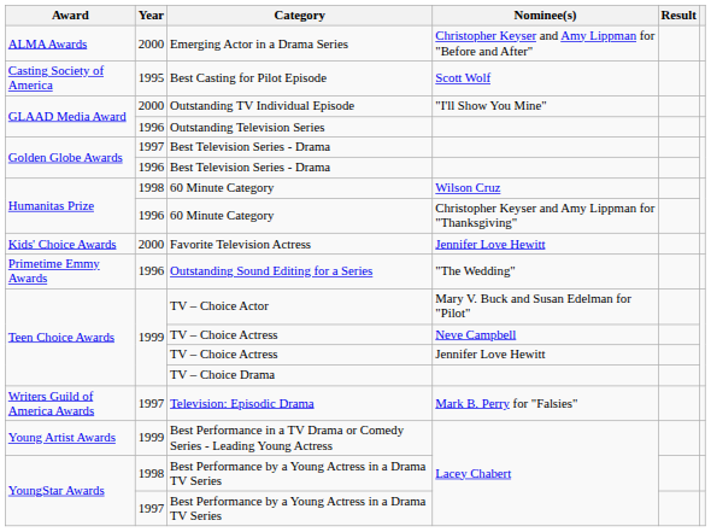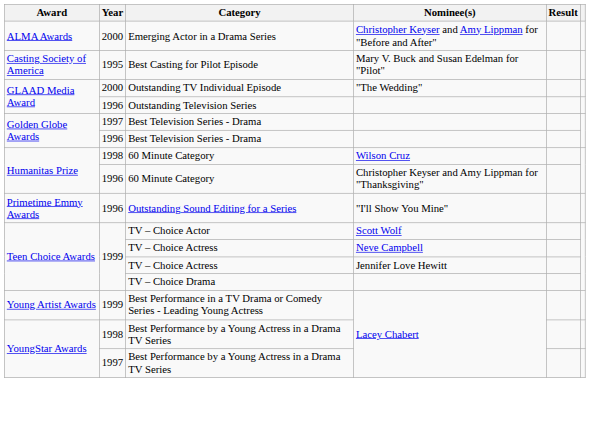Best Casting for Pilot Episode | Nominee(s): Scott Wolf -> Mary V. Buck and Susan Edelman for "Pilot"
Outstanding TV Individual Episode | Nominee(s): "I'll Show You Mine" -> "The Wedding"
- row: Kids' Choice Awards | 2000 | Favorite Television Actress | Jennifer Love Hewitt
Outstanding Sound Editing for a Series | Nominee(s): "The Wedding" -> "I'll Show You Mine"
TV – Choice Actor | Nominee(s): Mary V. Buck and Susan Edelman for "Pilot" -> Scott Wolf
- row: Writers Guild of America Awards | 1997 | Television: Episodic Drama | Mark B. Perry for "Falsies"
